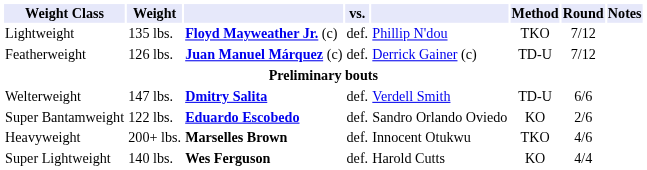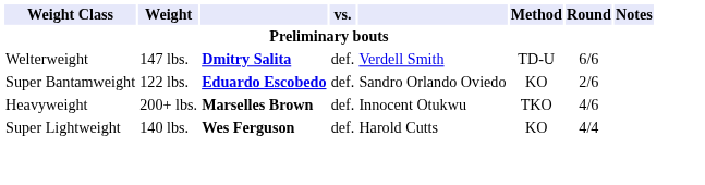- row: Lightweight | 135 lbs. | Floyd Mayweather Jr. (c) | def. | Phillip N'dou | TKO | 7/12
- row: Featherweight | 126 lbs. | Juan Manuel Márquez (c) | def. | Derrick Gainer (c) | TD-U | 7/12
